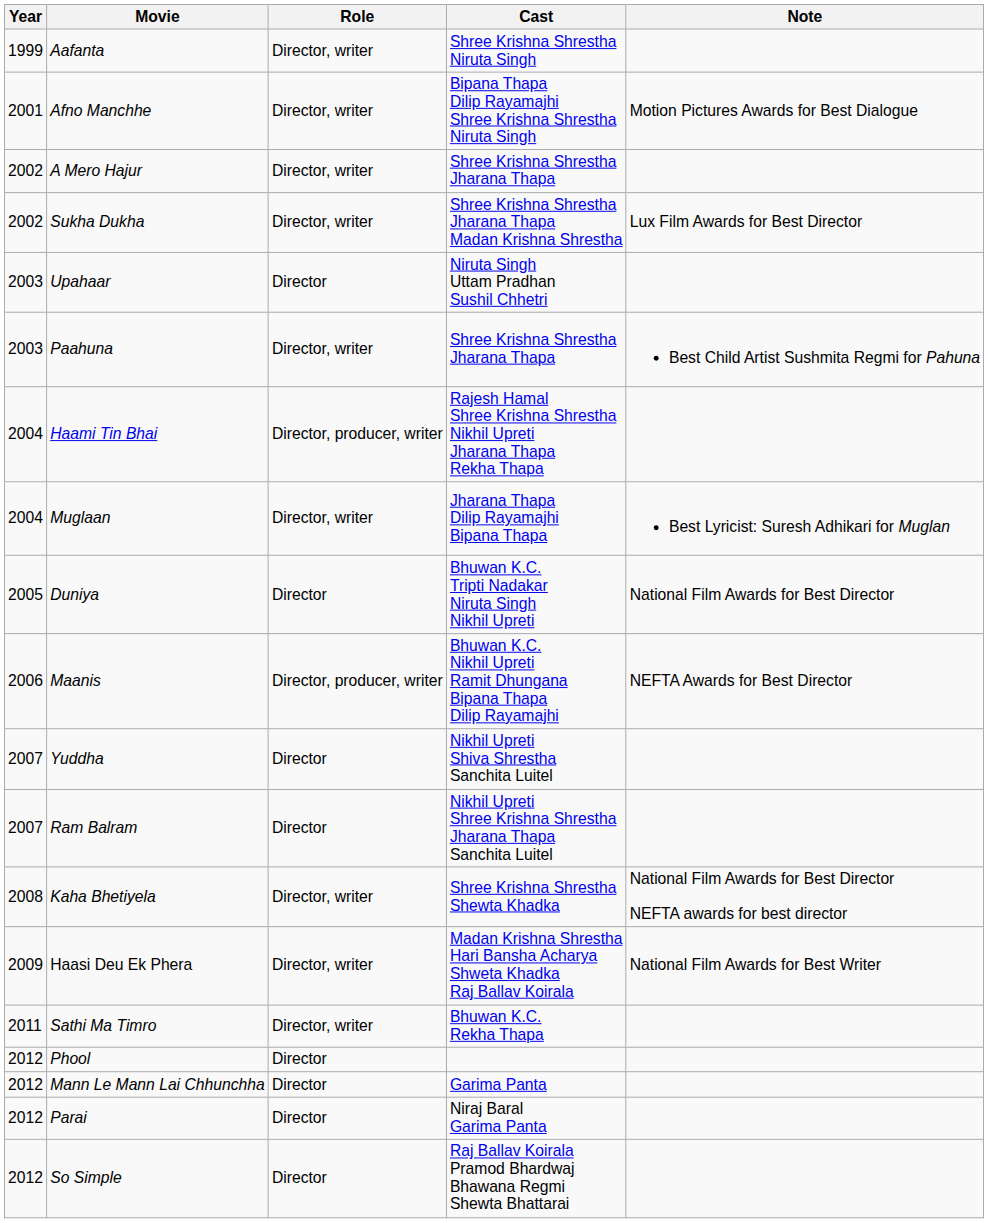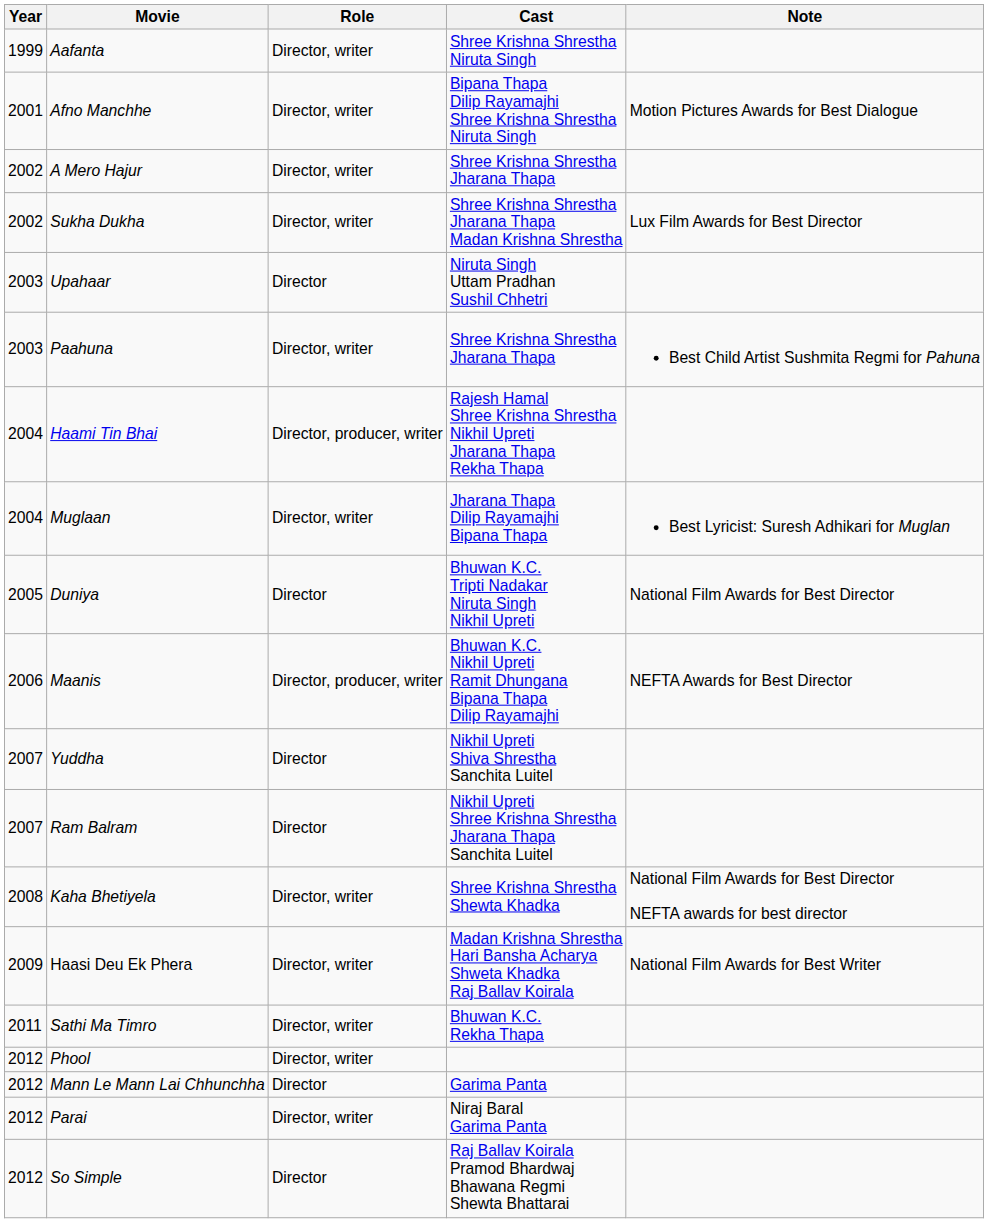Phool | Role: Director -> Director, writer
Parai | Role: Director -> Director, writer
